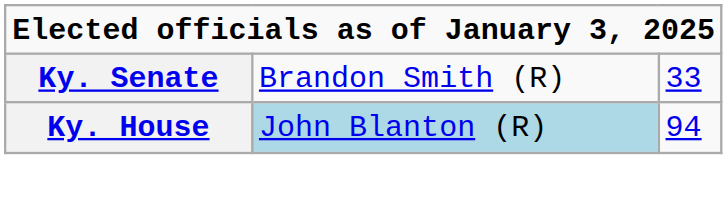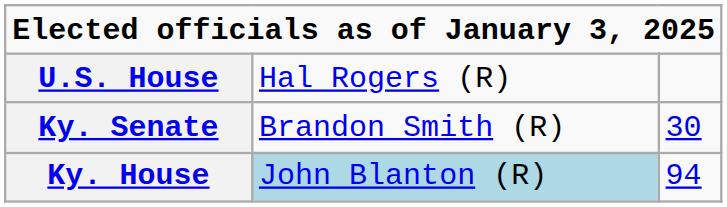+ row: U.S. House | Hal Rogers (R)
Ky. Senate | column 3: 33 -> 30
